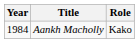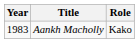Aankh Macholly | Year: 1984 -> 1983
